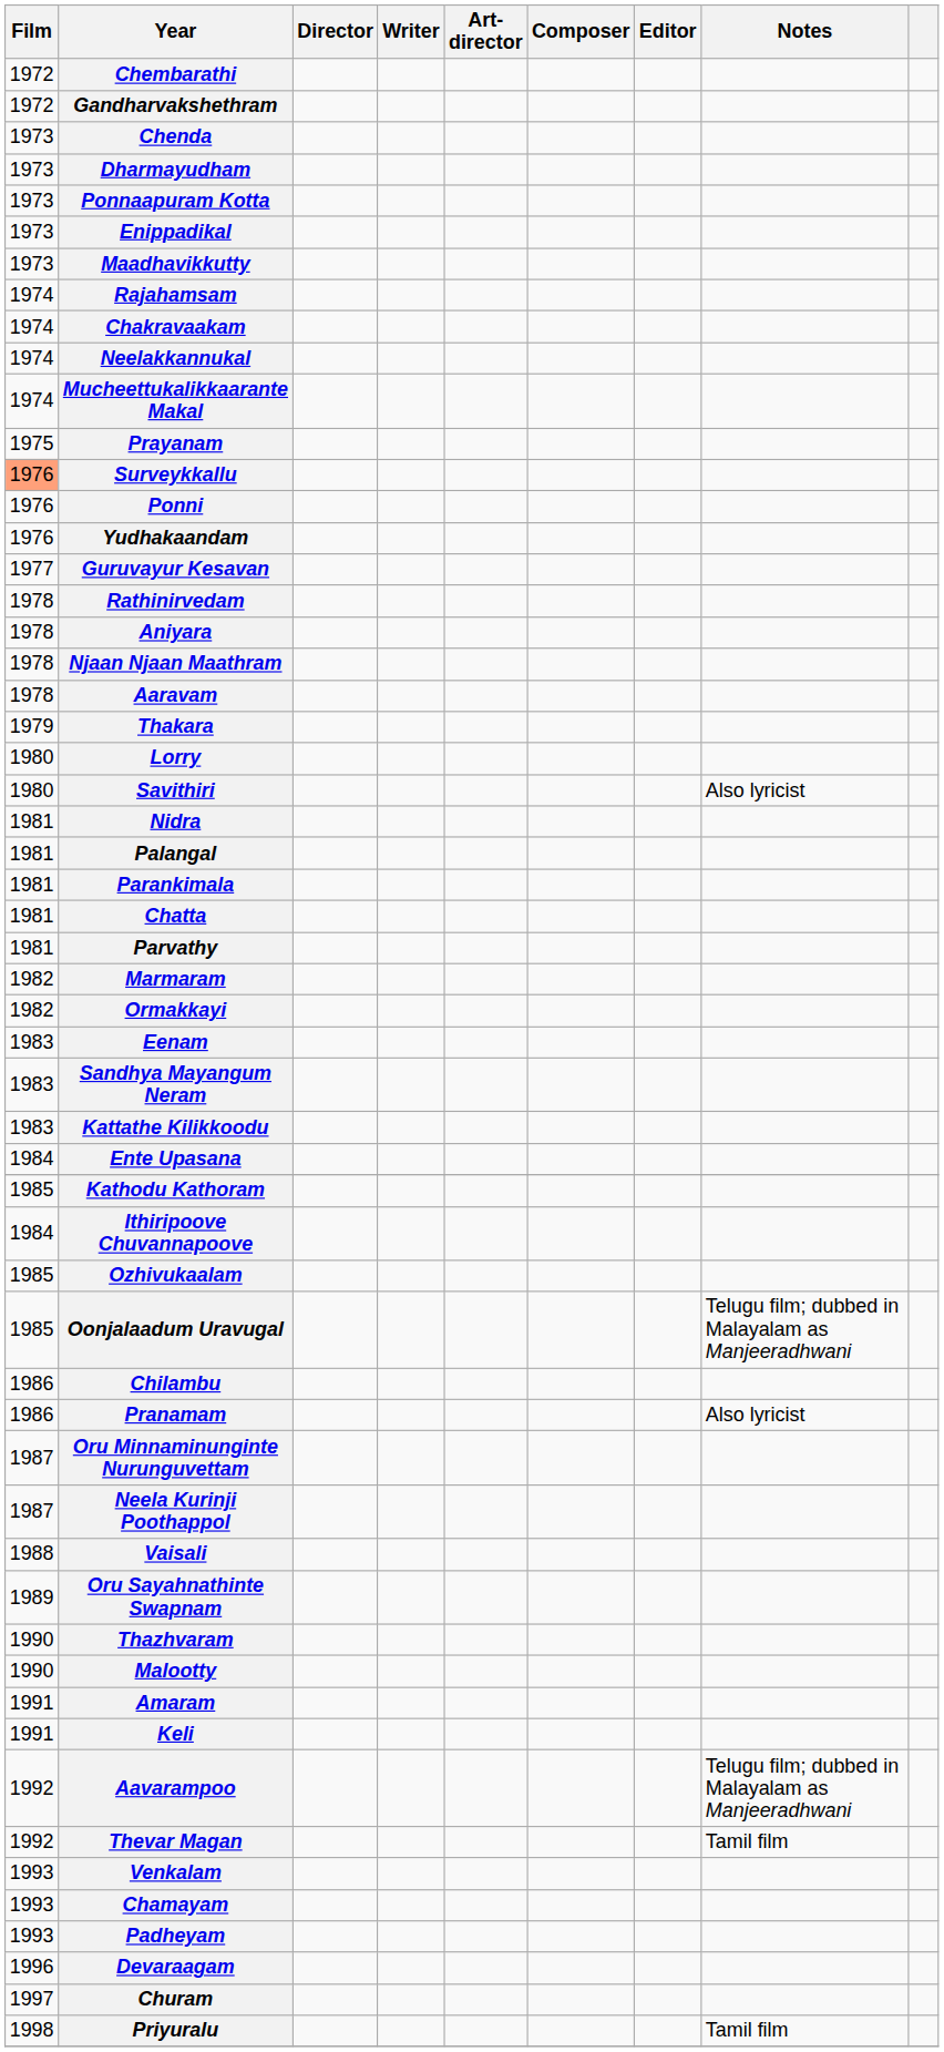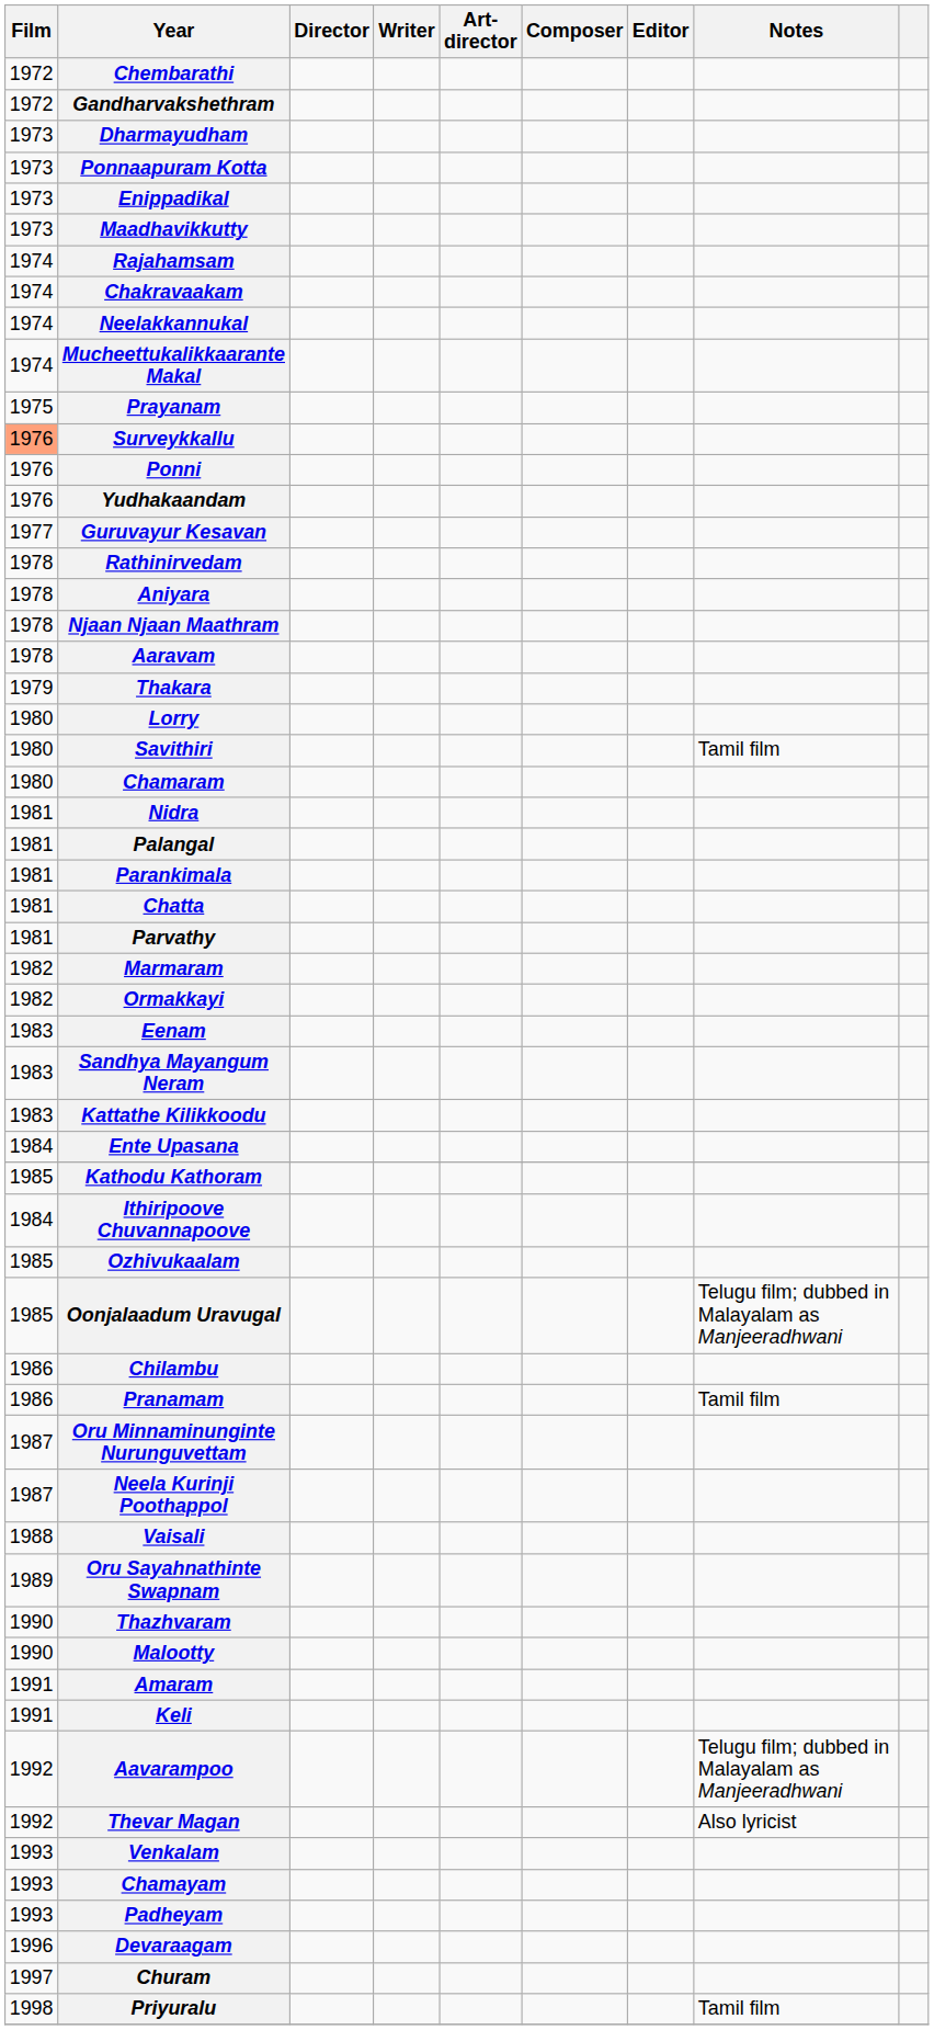- row: 1973 | Chenda
Savithiri | Notes: Also lyricist -> Tamil film
+ row: 1980 | Chamaram
Pranamam | Notes: Also lyricist -> Tamil film
Thevar Magan | Notes: Tamil film -> Also lyricist
